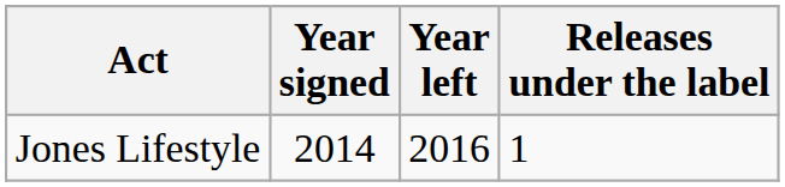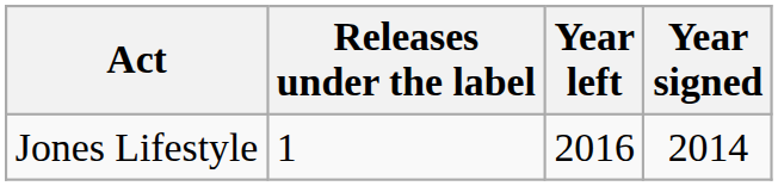columns swapped: Year signed <-> Releases under the label
